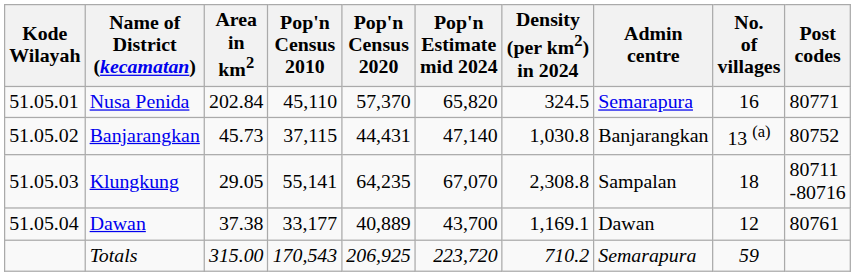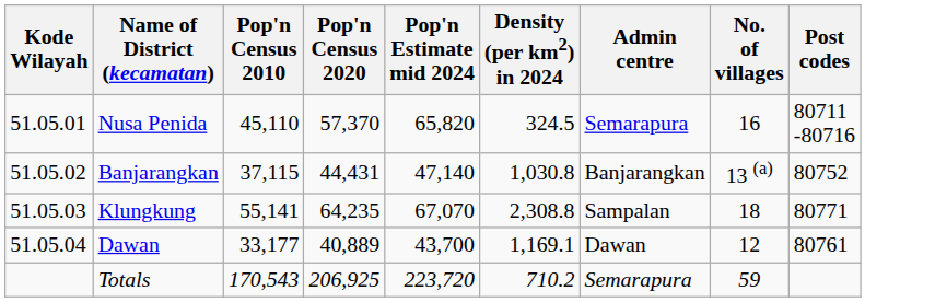- column: Area in km2 | 202.84 | 45.73 | 29.05 | 37.38 | 315.00
Nusa Penida | Post codes: 80771 -> 80711 -80716
Klungkung | Post codes: 80711 -80716 -> 80771
